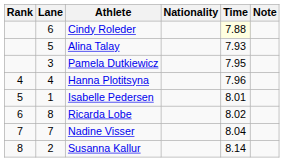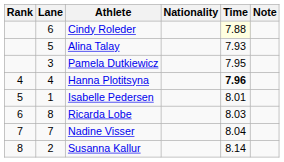Hanna Plotitsyna | Time: normal -> bold
Ricarda Lobe | Time: 8.02 -> 8.03
